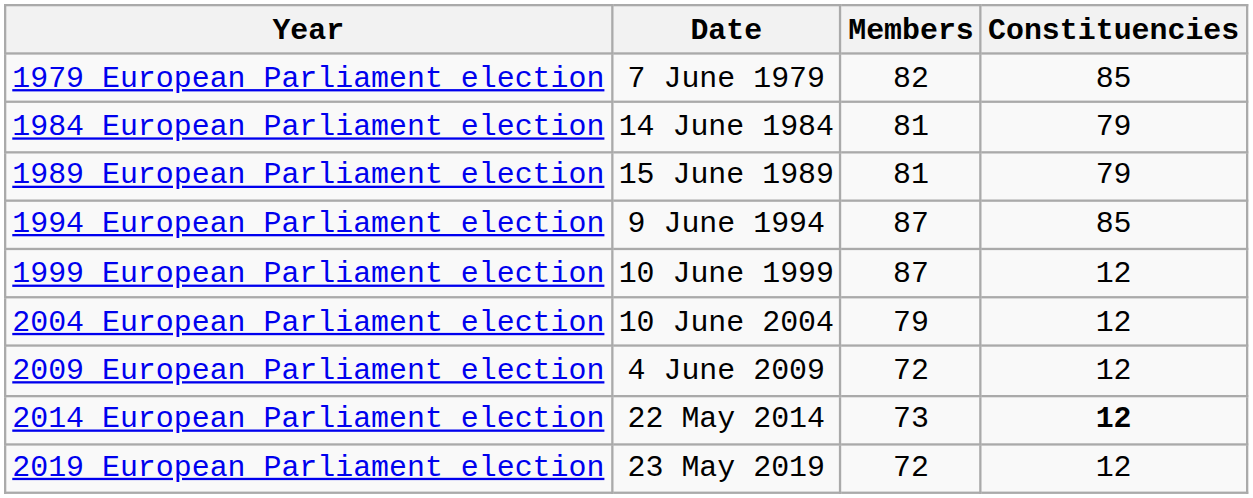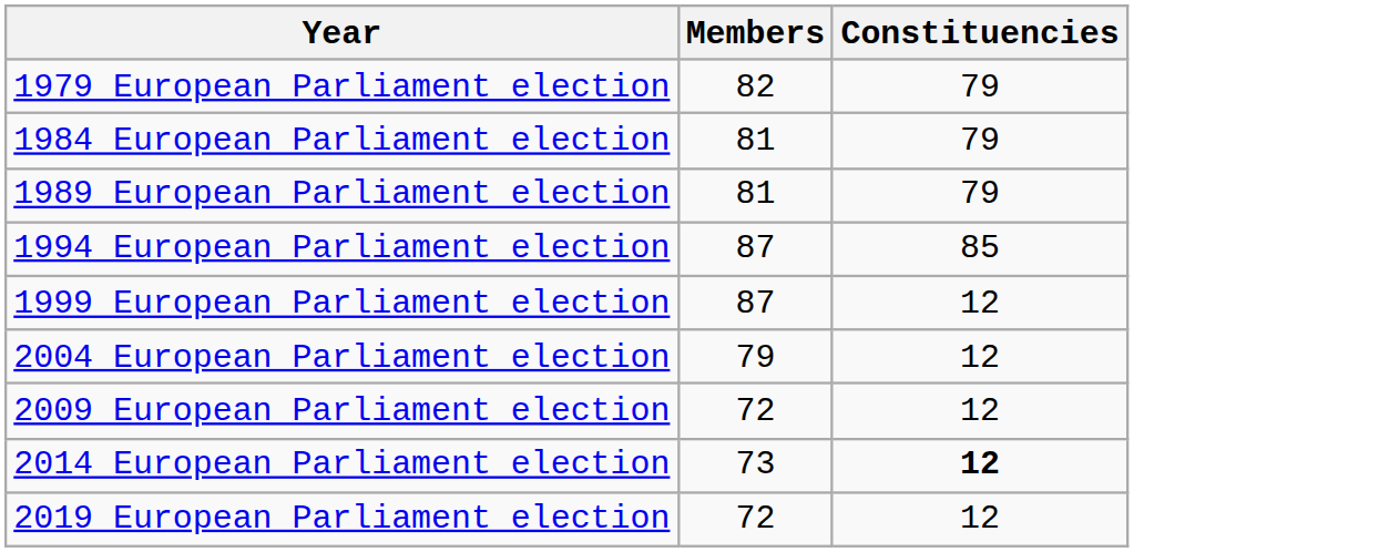- column: Date | 7 June 1979 | 14 June 1984 | 15 June 1989 | 9 June 1994 | 10 June 1999 | 10 June 2004 | 4 June 2009 | 22 May 2014 | 23 May 2019
1979 European Parliament election | Constituencies: 85 -> 79
